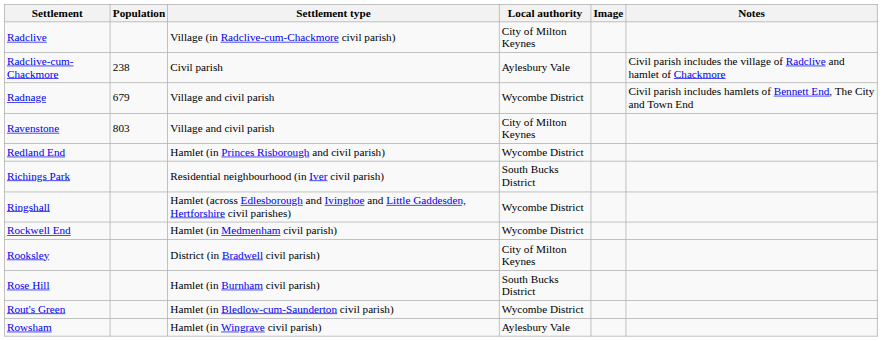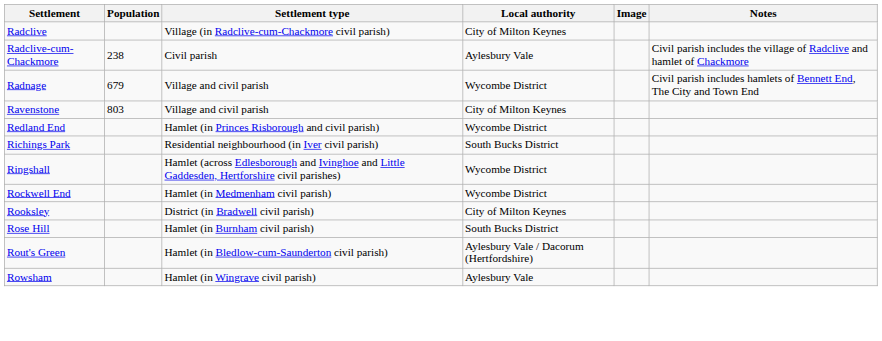Rout's Green | Local authority: Wycombe District -> Aylesbury Vale / Dacorum (Hertfordshire)
